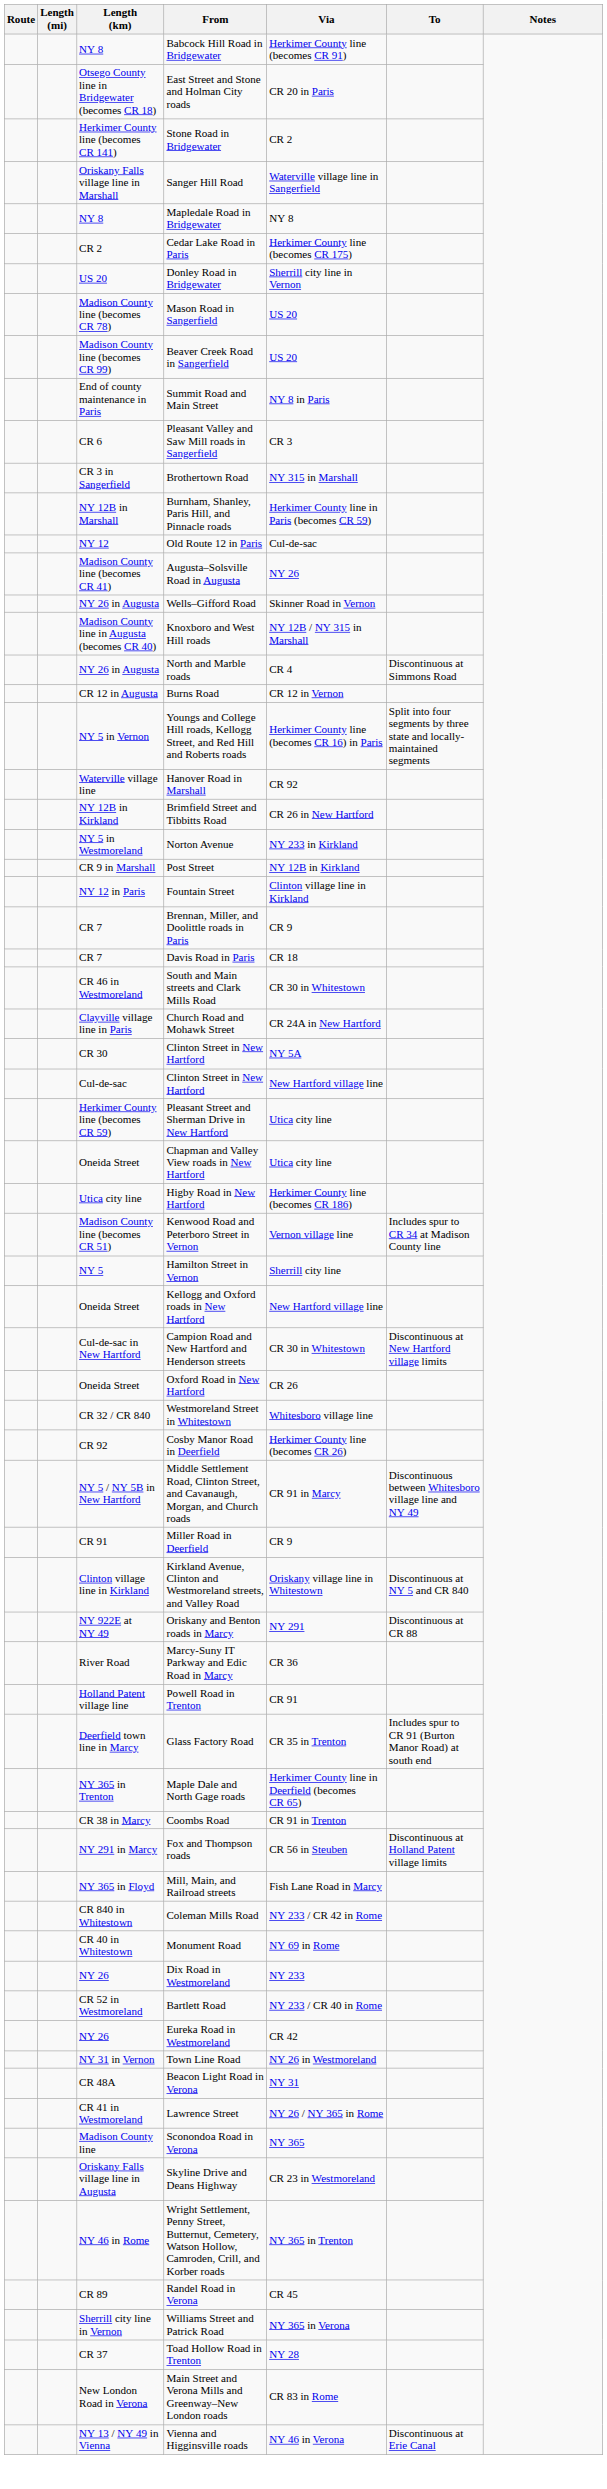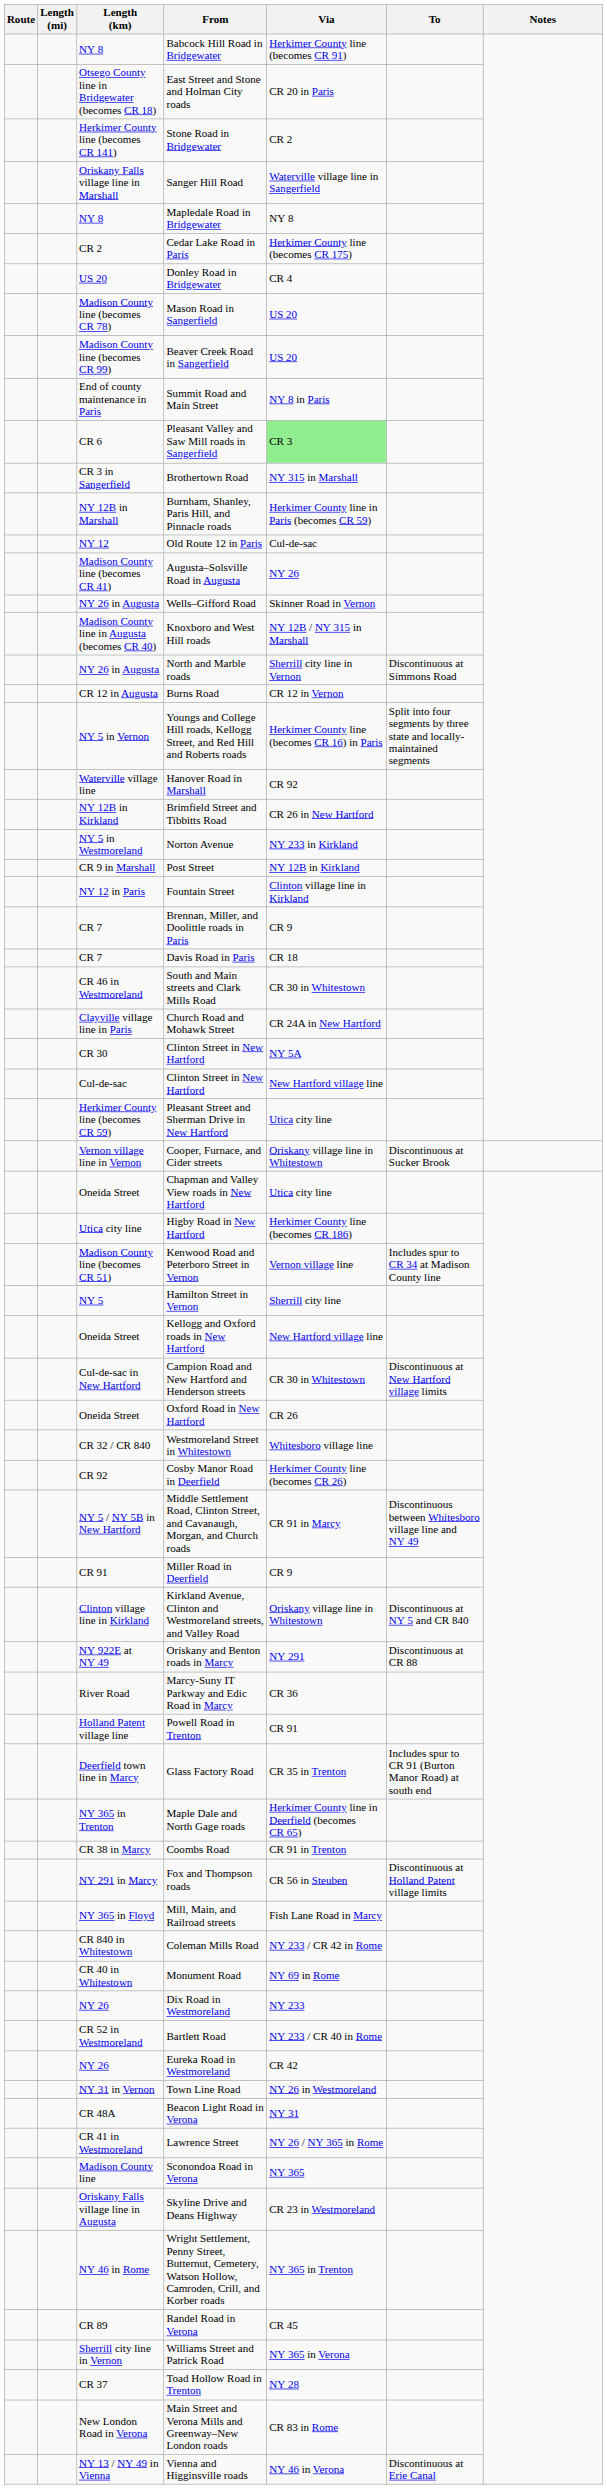Donley Road in Bridgewater | Via: Sherrill city line in Vernon -> CR 4
Pleasant Valley and Saw Mill roads in Sangerfield | Via: no background -> lightgreen background
North and Marble roads | Via: CR 4 -> Sherrill city line in Vernon
+ row: Vernon village line in Vernon | Cooper, Furnace, and Cider streets | Oriskany village line in Whitestown | Discontinuous at Sucker Brook
